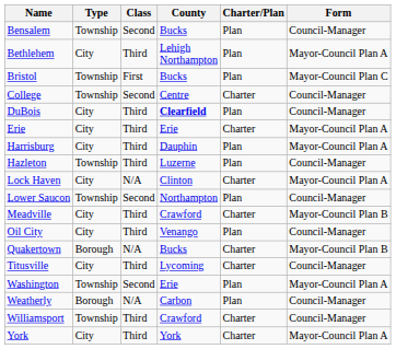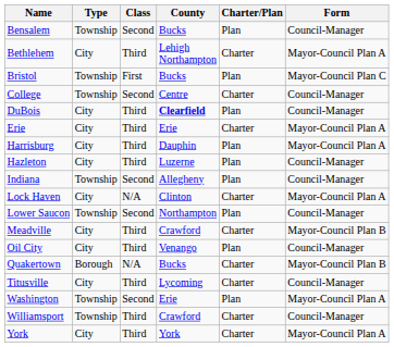Bethlehem | Charter/Plan: Plan -> Charter
Hazleton | Type: Township -> City
+ row: Indiana | Township | Second | Allegheny | Plan | Council-Manager
- row: Weatherly | Borough | N/A | Carbon | Plan | Council-Manager
